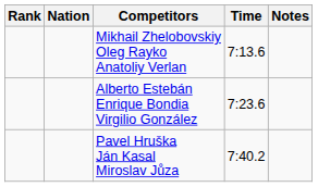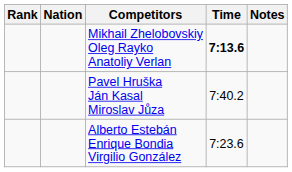Mikhail Zhelobovskiy Oleg Rayko Anatoliy Verlan | Time: normal -> bold
rows swapped: Alberto Estebán Enrique Bondia Virgilio González <-> Pavel Hruška Ján Kasal Miroslav Jůza
